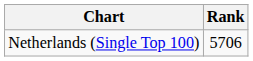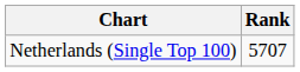Netherlands (Single Top 100) | Rank: 5706 -> 5707
